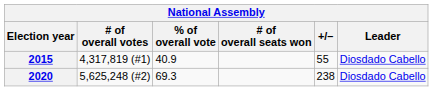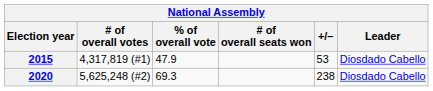2015 | % of overall vote: 40.9 -> 47.9
2015 | +/–: 55 -> 53
